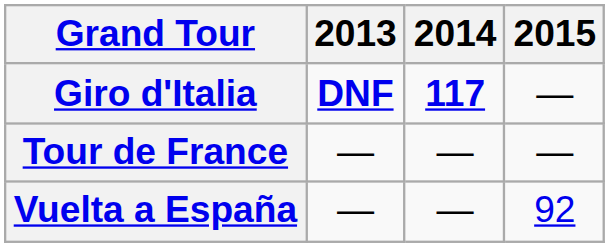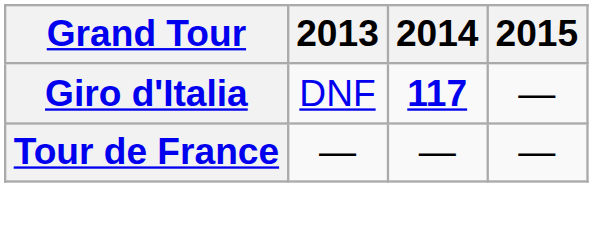Giro d'Italia | 2013: bold -> normal
- row: Vuelta a España | — | — | 92
